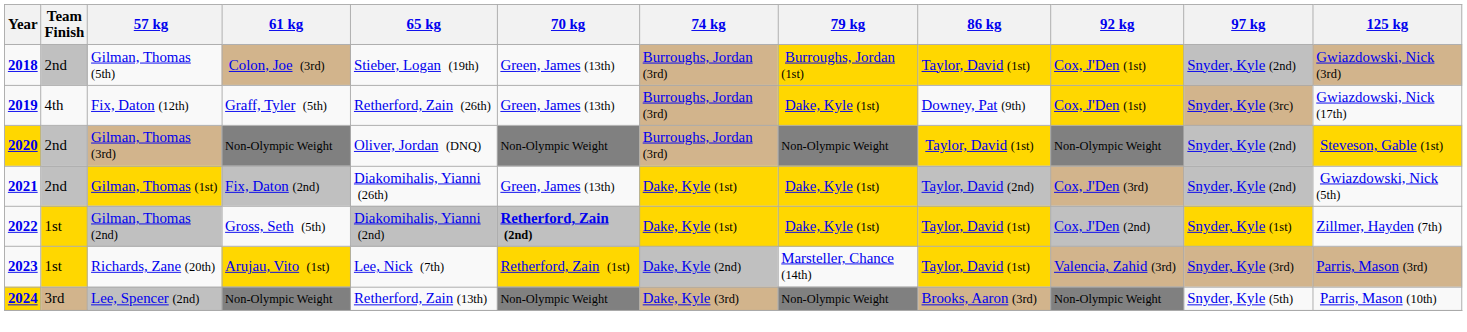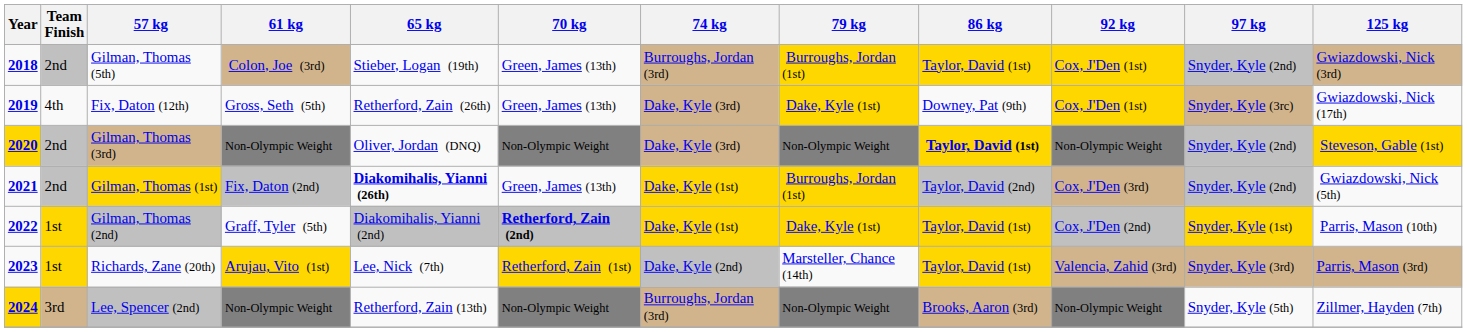Fix, Daton (12th) | 61 kg: Graff, Tyler (5th) -> Gross, Seth (5th)
Fix, Daton (12th) | 74 kg: Burroughs, Jordan (3rd) -> Dake, Kyle (3rd)
Gilman, Thomas (3rd) | 74 kg: Burroughs, Jordan (3rd) -> Dake, Kyle (3rd)
Gilman, Thomas (3rd) | 86 kg: normal -> bold
Gilman, Thomas (1st) | 65 kg: normal -> bold
Gilman, Thomas (1st) | 79 kg: Dake, Kyle (1st) -> Burroughs, Jordan (1st)
Gilman, Thomas (2nd) | 61 kg: Gross, Seth (5th) -> Graff, Tyler (5th)
Gilman, Thomas (2nd) | 125 kg: Zillmer, Hayden (7th) -> Parris, Mason (10th)
Lee, Spencer (2nd) | 74 kg: Dake, Kyle (3rd) -> Burroughs, Jordan (3rd)
Lee, Spencer (2nd) | 125 kg: Parris, Mason (10th) -> Zillmer, Hayden (7th)
